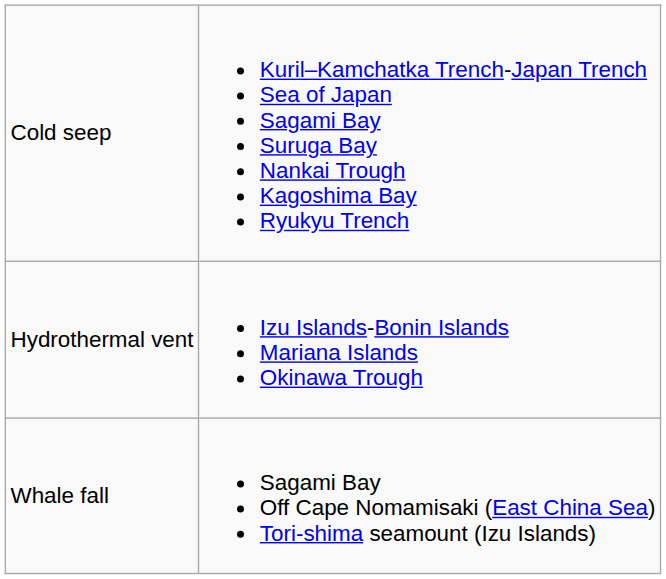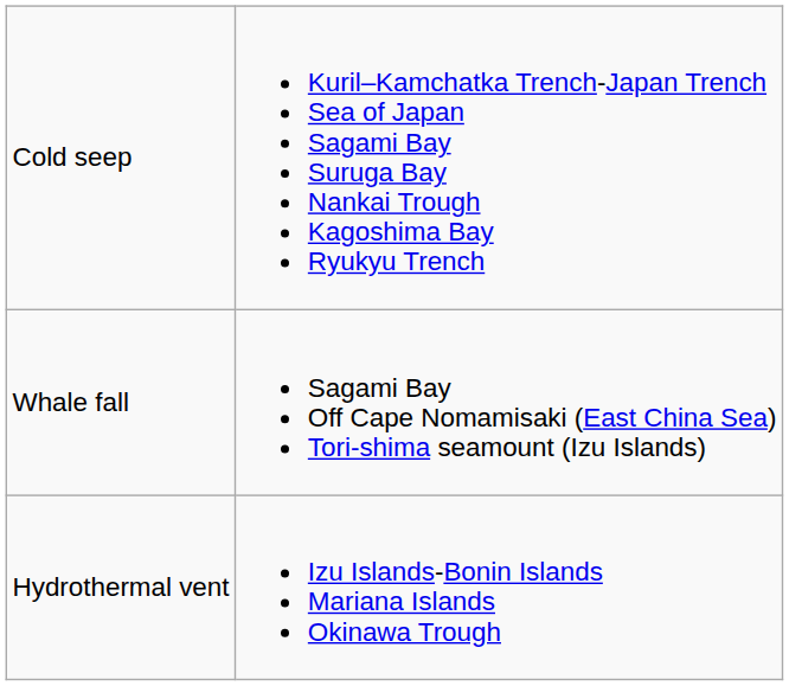rows swapped: Hydrothermal vent <-> Whale fall
